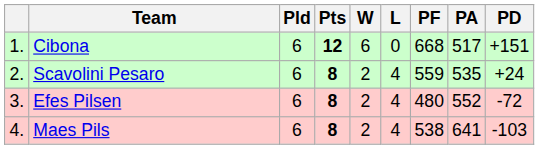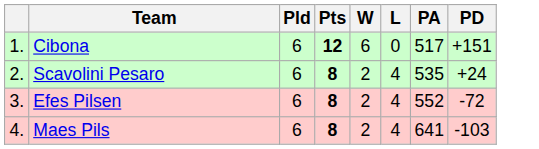- column: PF | 668 | 559 | 480 | 538
